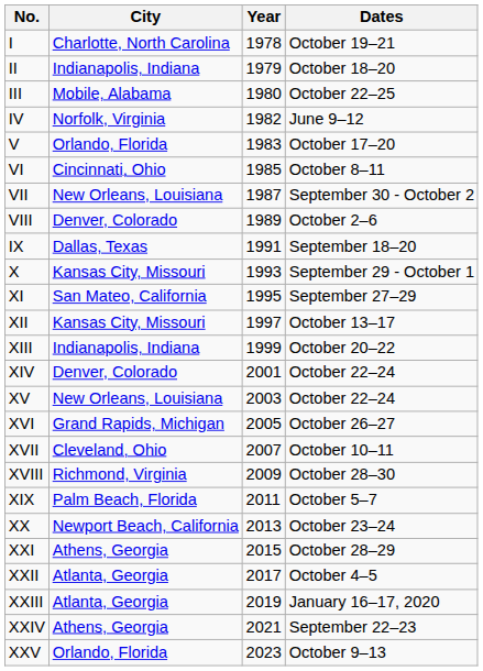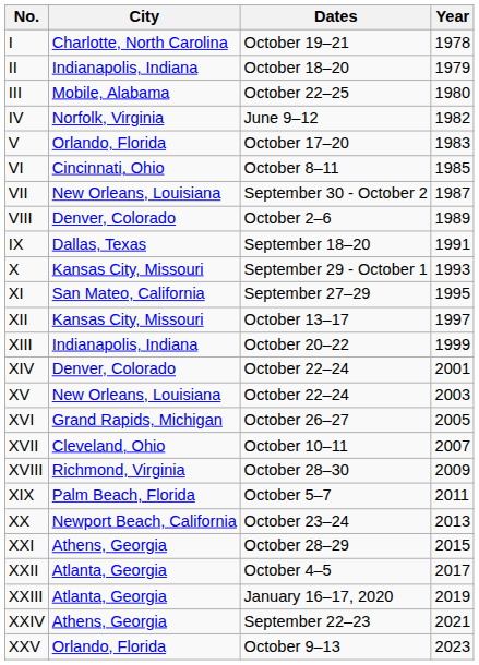columns swapped: Year <-> Dates
